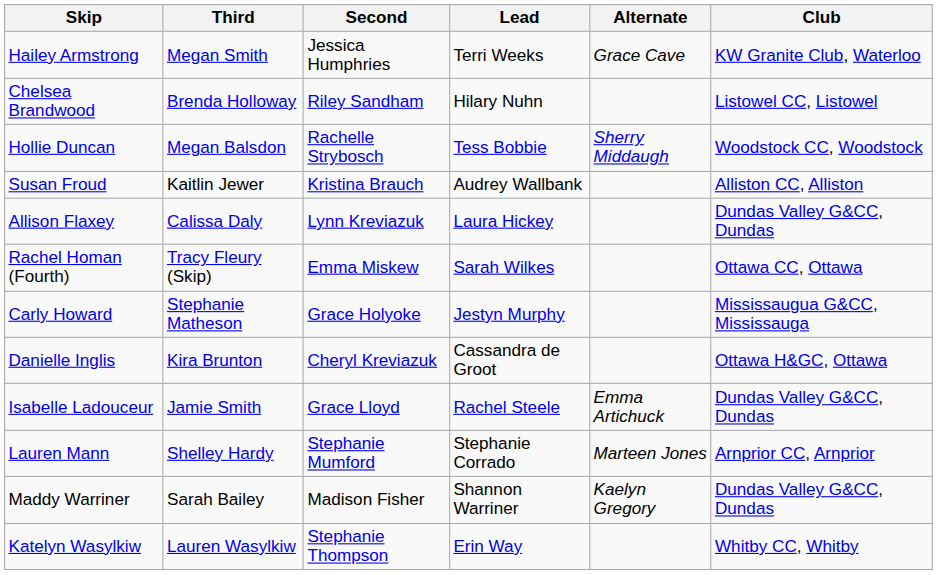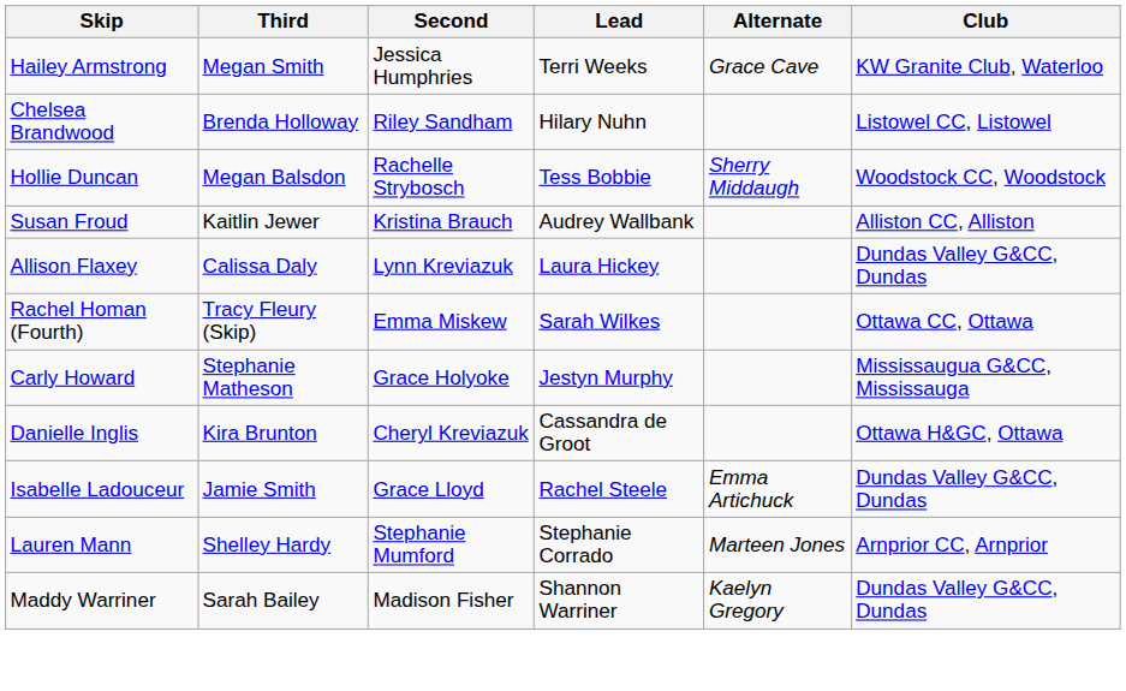- row: Katelyn Wasylkiw | Lauren Wasylkiw | Stephanie Thompson | Erin Way | Whitby CC, Whitby
